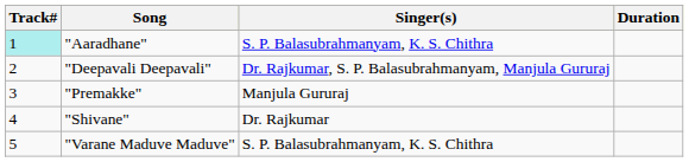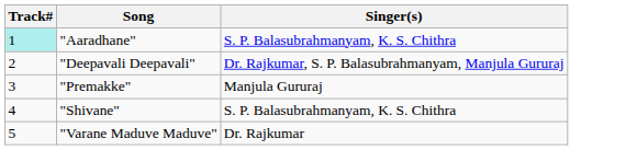- column: Duration
"Shivane" | Singer(s): Dr. Rajkumar -> S. P. Balasubrahmanyam, K. S. Chithra
"Varane Maduve Maduve" | Singer(s): S. P. Balasubrahmanyam, K. S. Chithra -> Dr. Rajkumar
